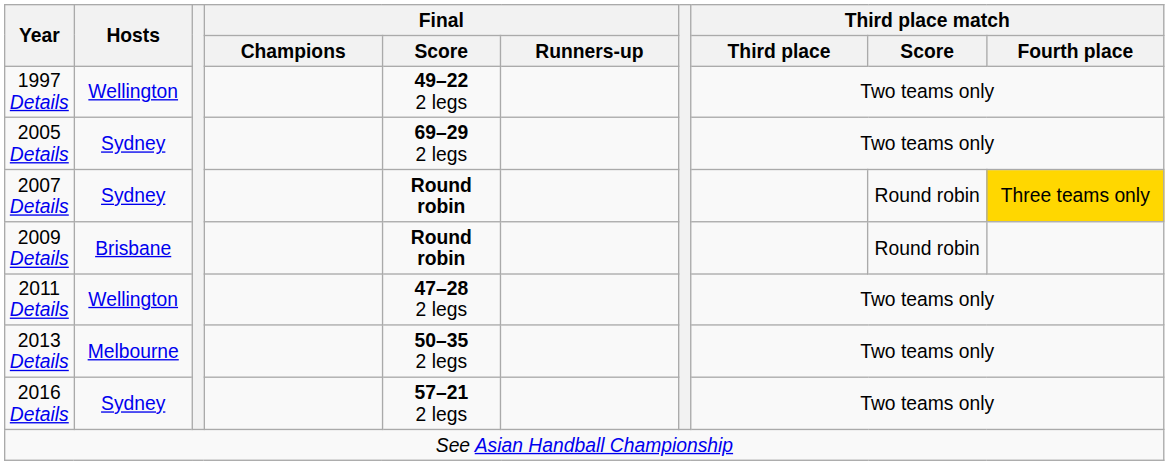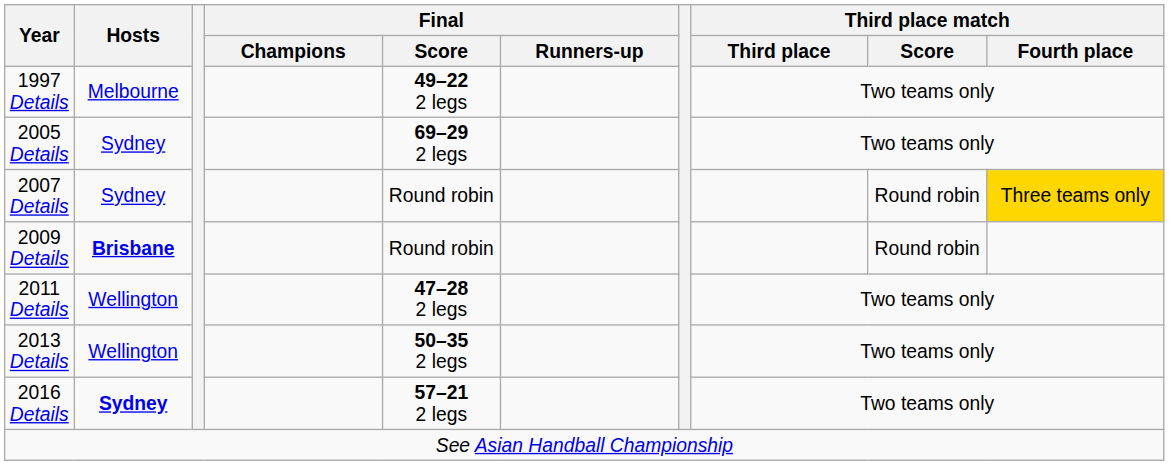1997 Details | Hosts: Wellington -> Melbourne
2007 Details | Final / Score: bold -> normal
2009 Details | Hosts: normal -> bold
2009 Details | Final / Score: bold -> normal
2013 Details | Hosts: Melbourne -> Wellington
2016 Details | Hosts: normal -> bold
